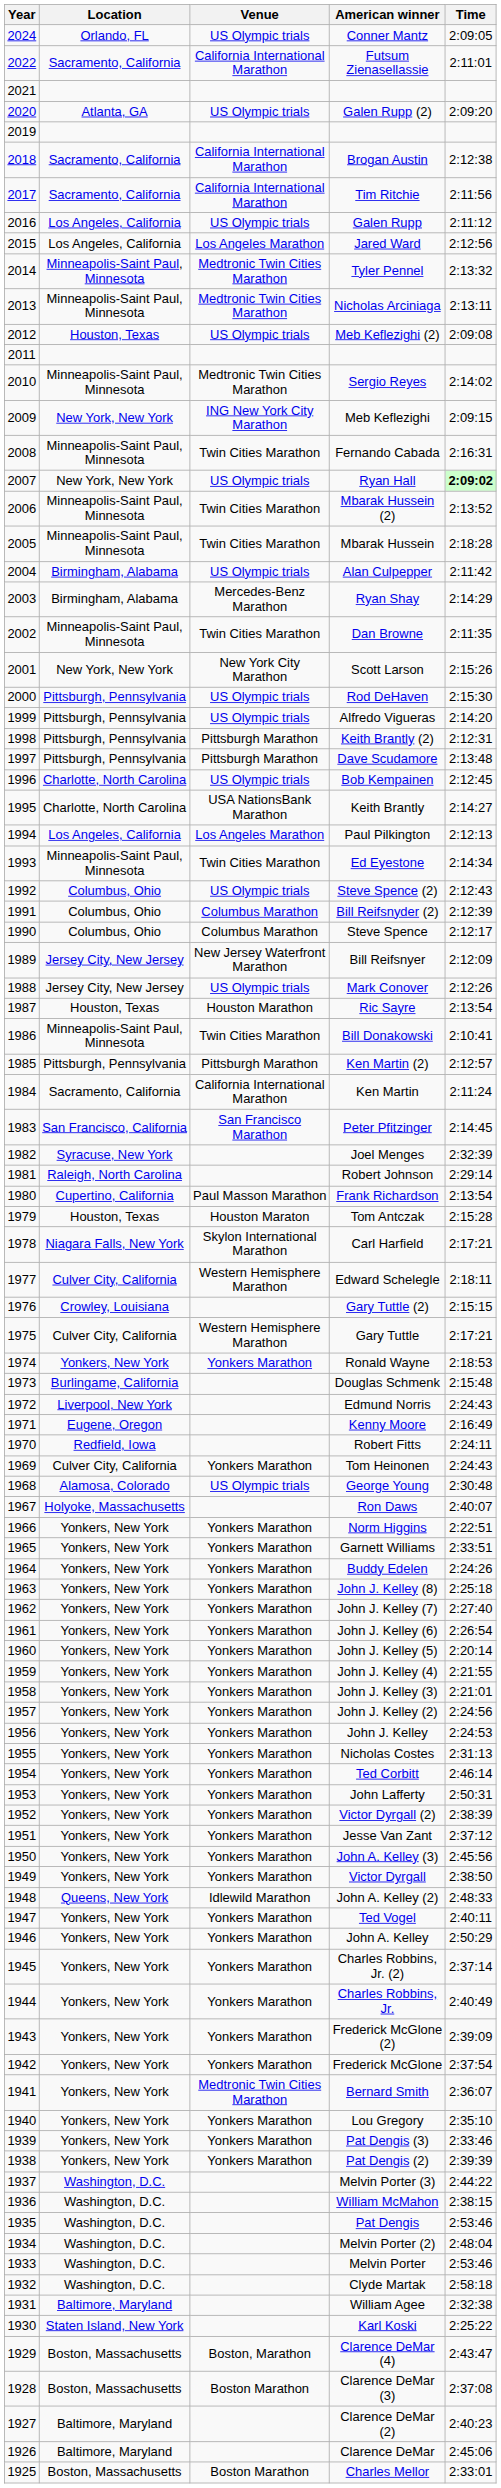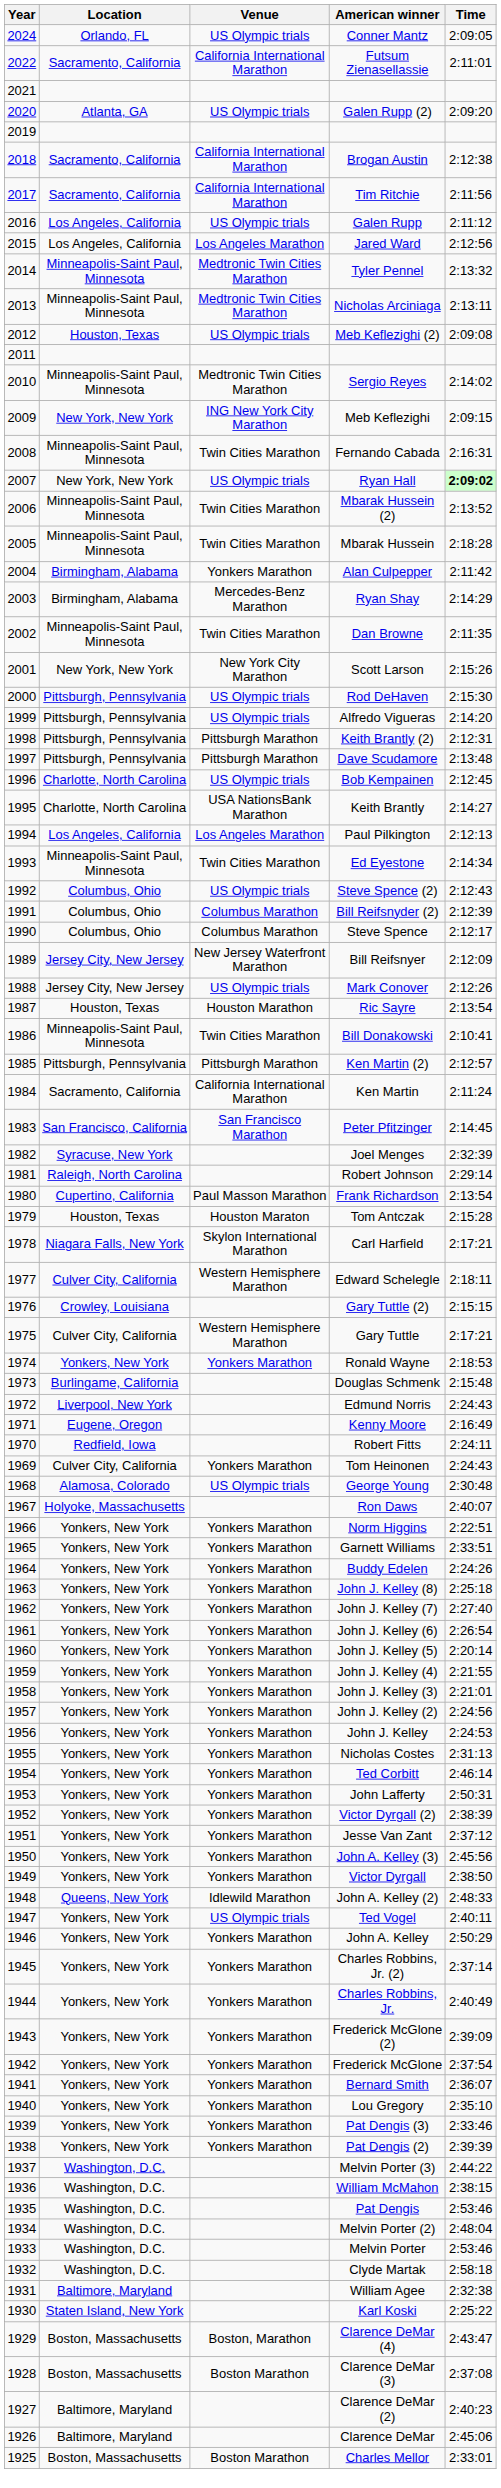Alan Culpepper | Venue: US Olympic trials -> Yonkers Marathon
Ted Vogel | Venue: Yonkers Marathon -> US Olympic trials
Bernard Smith | Venue: Medtronic Twin Cities Marathon -> Yonkers Marathon
